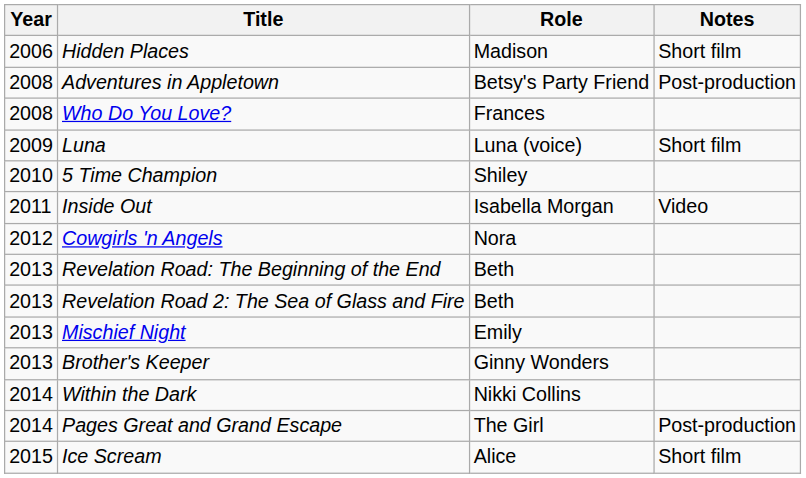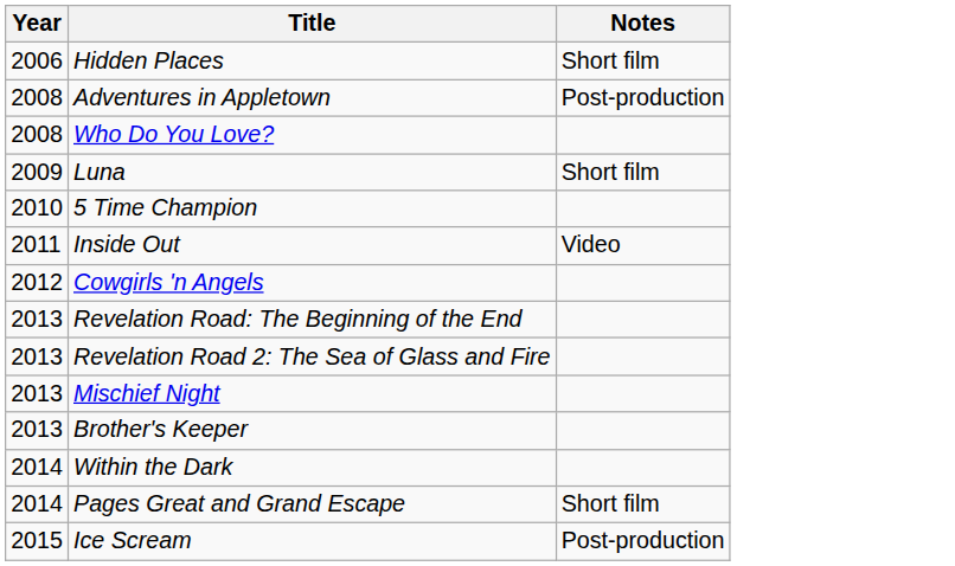- column: Role | Madison | Betsy's Party Friend | Frances | Luna (voice) | Shiley | Isabella Morgan | Nora | Beth | Beth | Emily | Ginny Wonders | Nikki Collins | The Girl | Alice
Pages Great and Grand Escape | Notes: Post-production -> Short film
Ice Scream | Notes: Short film -> Post-production
